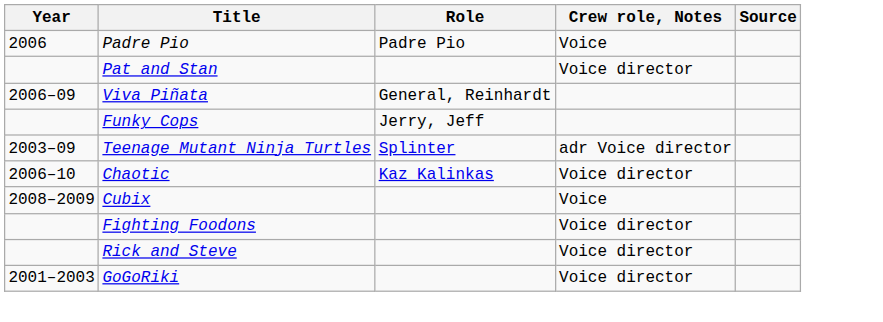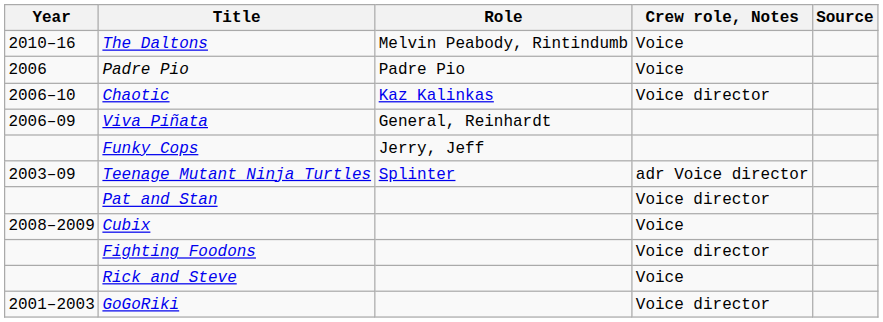+ row: 2010–16 | The Daltons | Melvin Peabody, Rintindumb | Voice
rows swapped: Chaotic <-> Pat and Stan
Rick and Steve | Crew role, Notes: Voice director -> Voice
